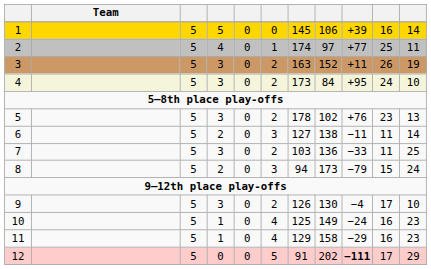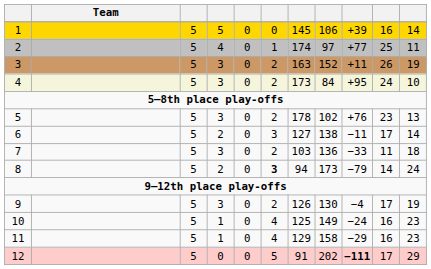6 | column 10: 11 -> 17
7 | column 11: 25 -> 18
8 | column 6: normal -> bold
8 | column 10: 15 -> 14
9 | column 11: 10 -> 19
